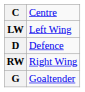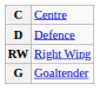- row: LW | Left Wing
